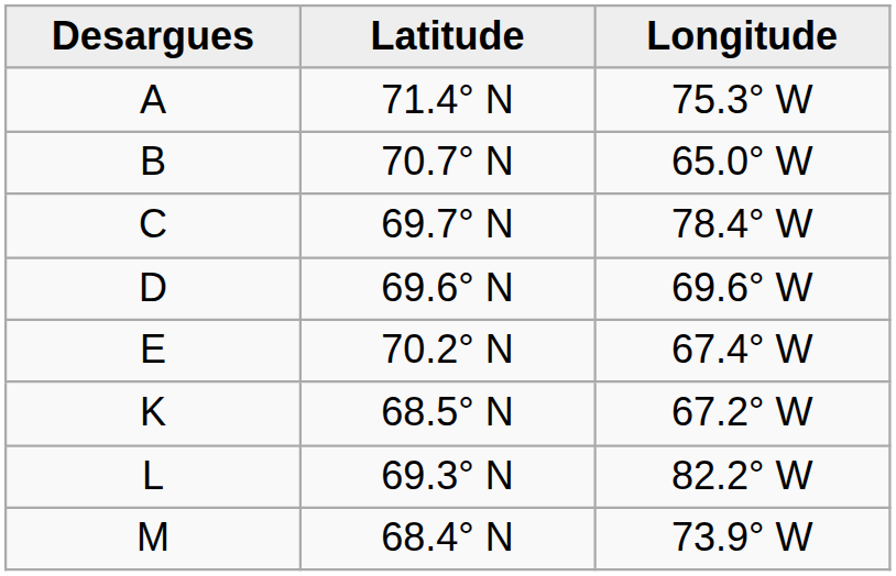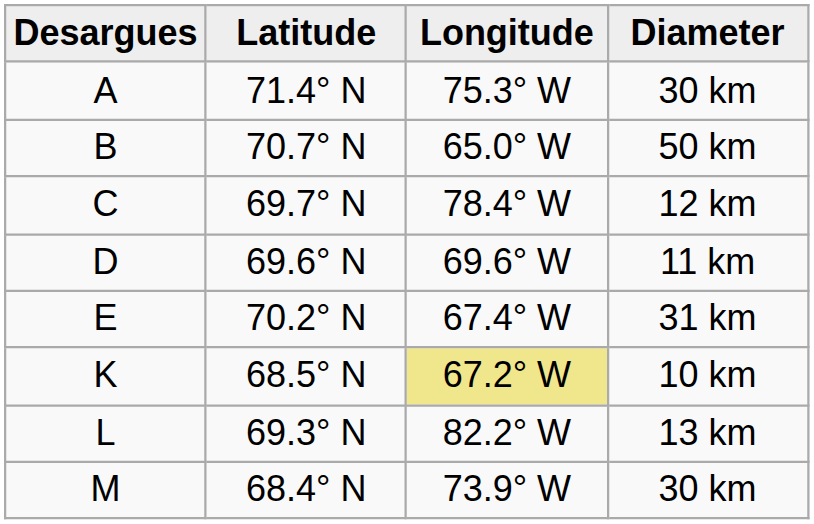+ column: Diameter | 30 km | 50 km | 12 km | 11 km | 31 km | 10 km | 13 km | 30 km
K | Longitude: no background -> khaki background
